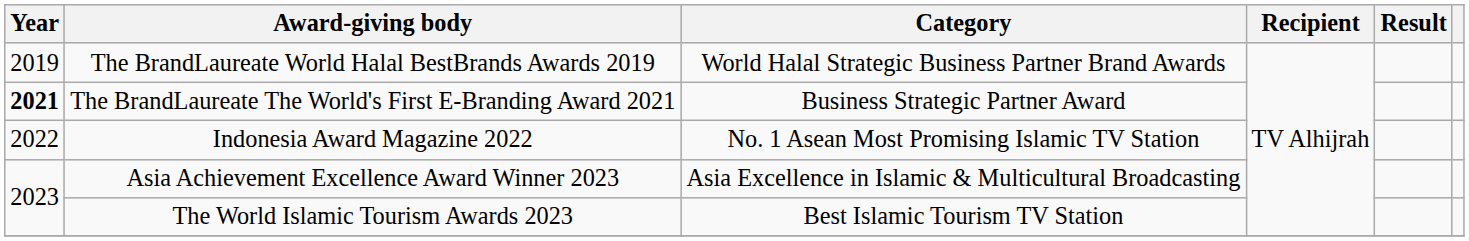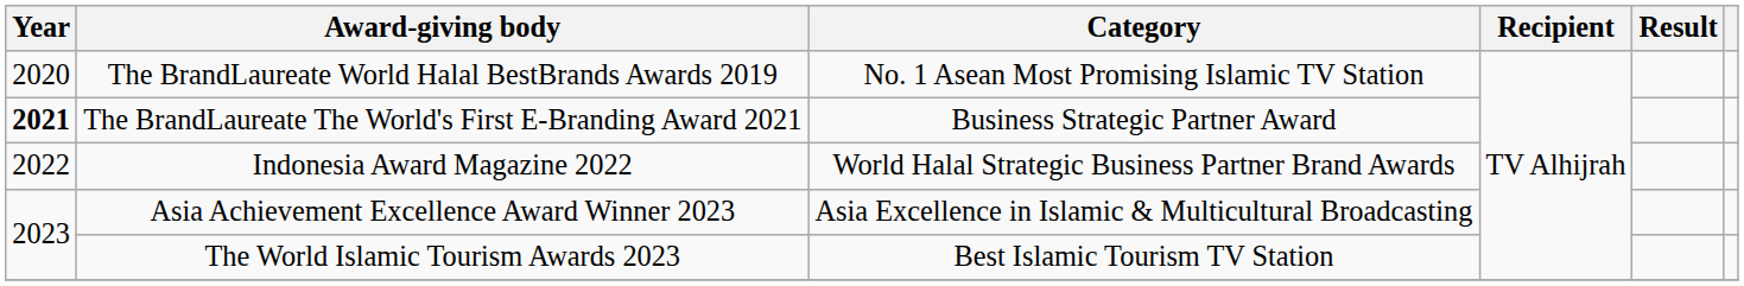The BrandLaureate World Halal BestBrands Awards 2019 | Year: 2019 -> 2020
The BrandLaureate World Halal BestBrands Awards 2019 | Category: World Halal Strategic Business Partner Brand Awards -> No. 1 Asean Most Promising Islamic TV Station
Indonesia Award Magazine 2022 | Category: No. 1 Asean Most Promising Islamic TV Station -> World Halal Strategic Business Partner Brand Awards
